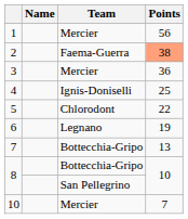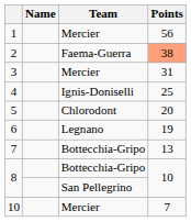3 | Points: 36 -> 31
5 | Points: 22 -> 20
